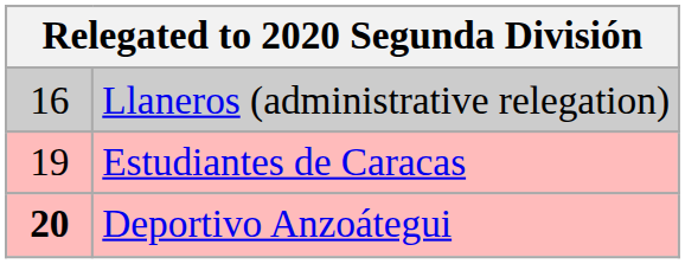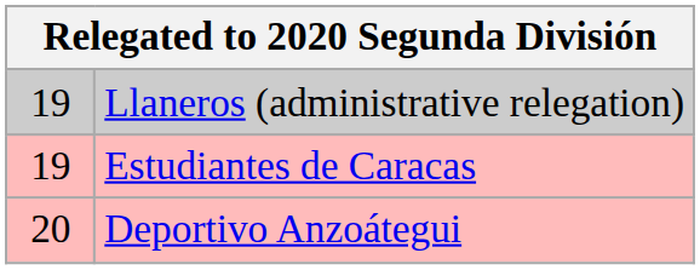Llaneros (administrative relegation) | column 1: 16 -> 19
Deportivo Anzoátegui | column 1: bold -> normal
